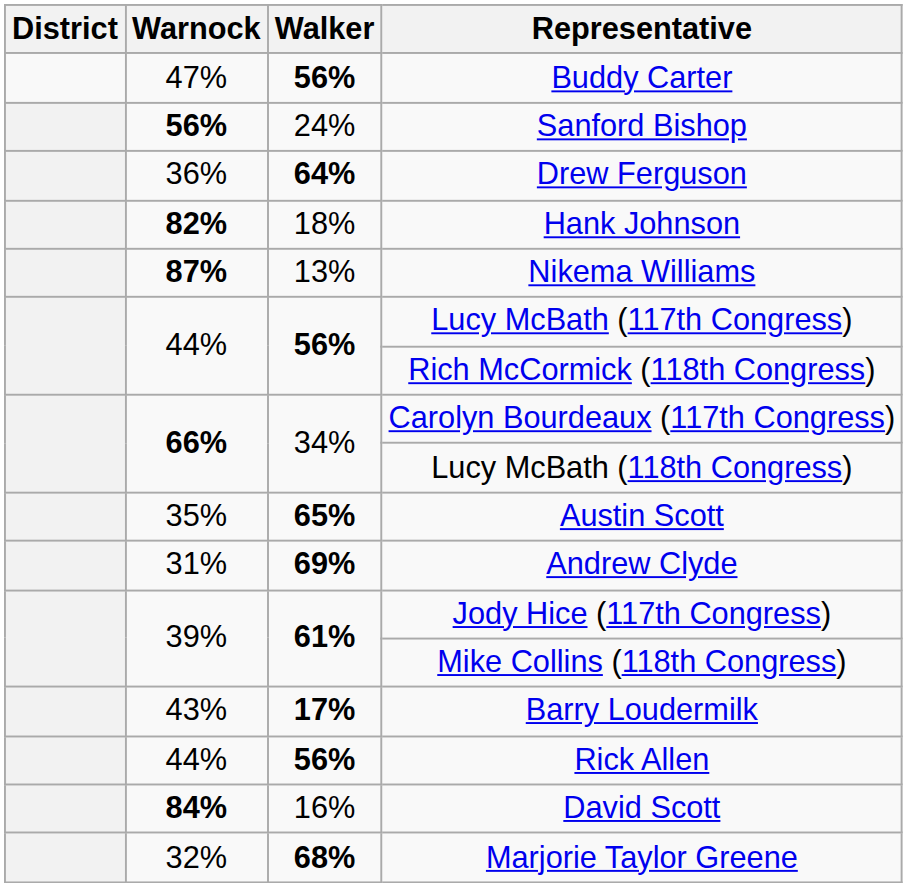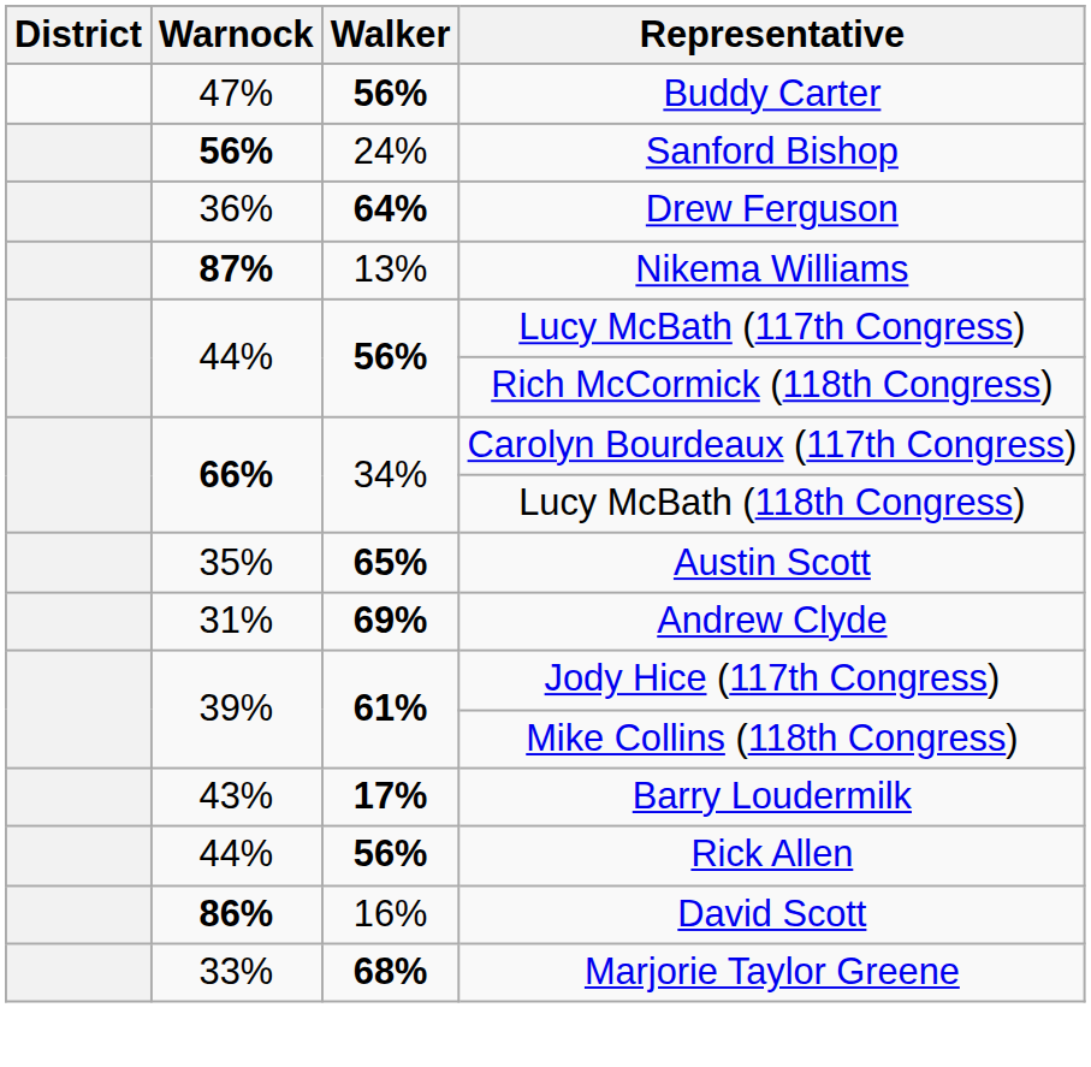- row: 82% | 18% | Hank Johnson
David Scott | Warnock: 84% -> 86%
Marjorie Taylor Greene | Warnock: 32% -> 33%
